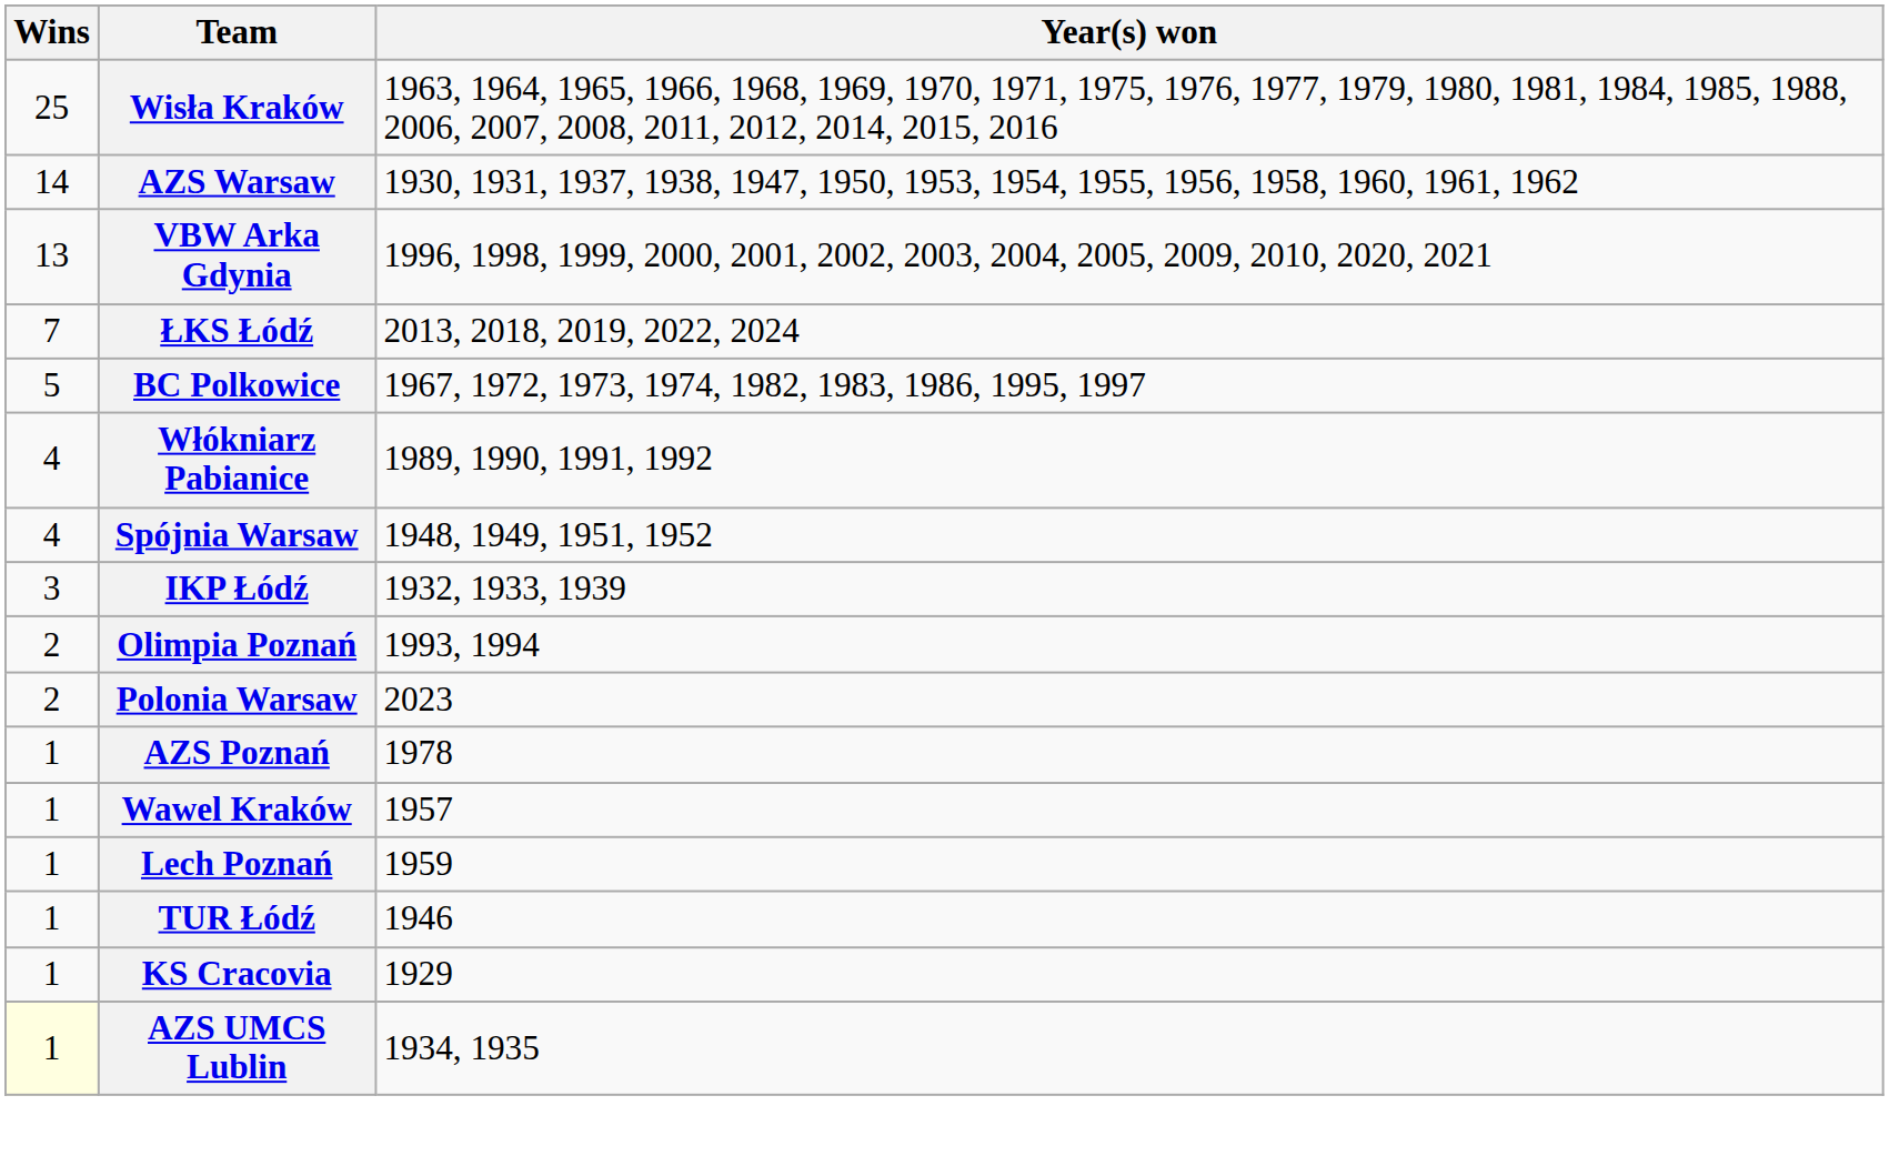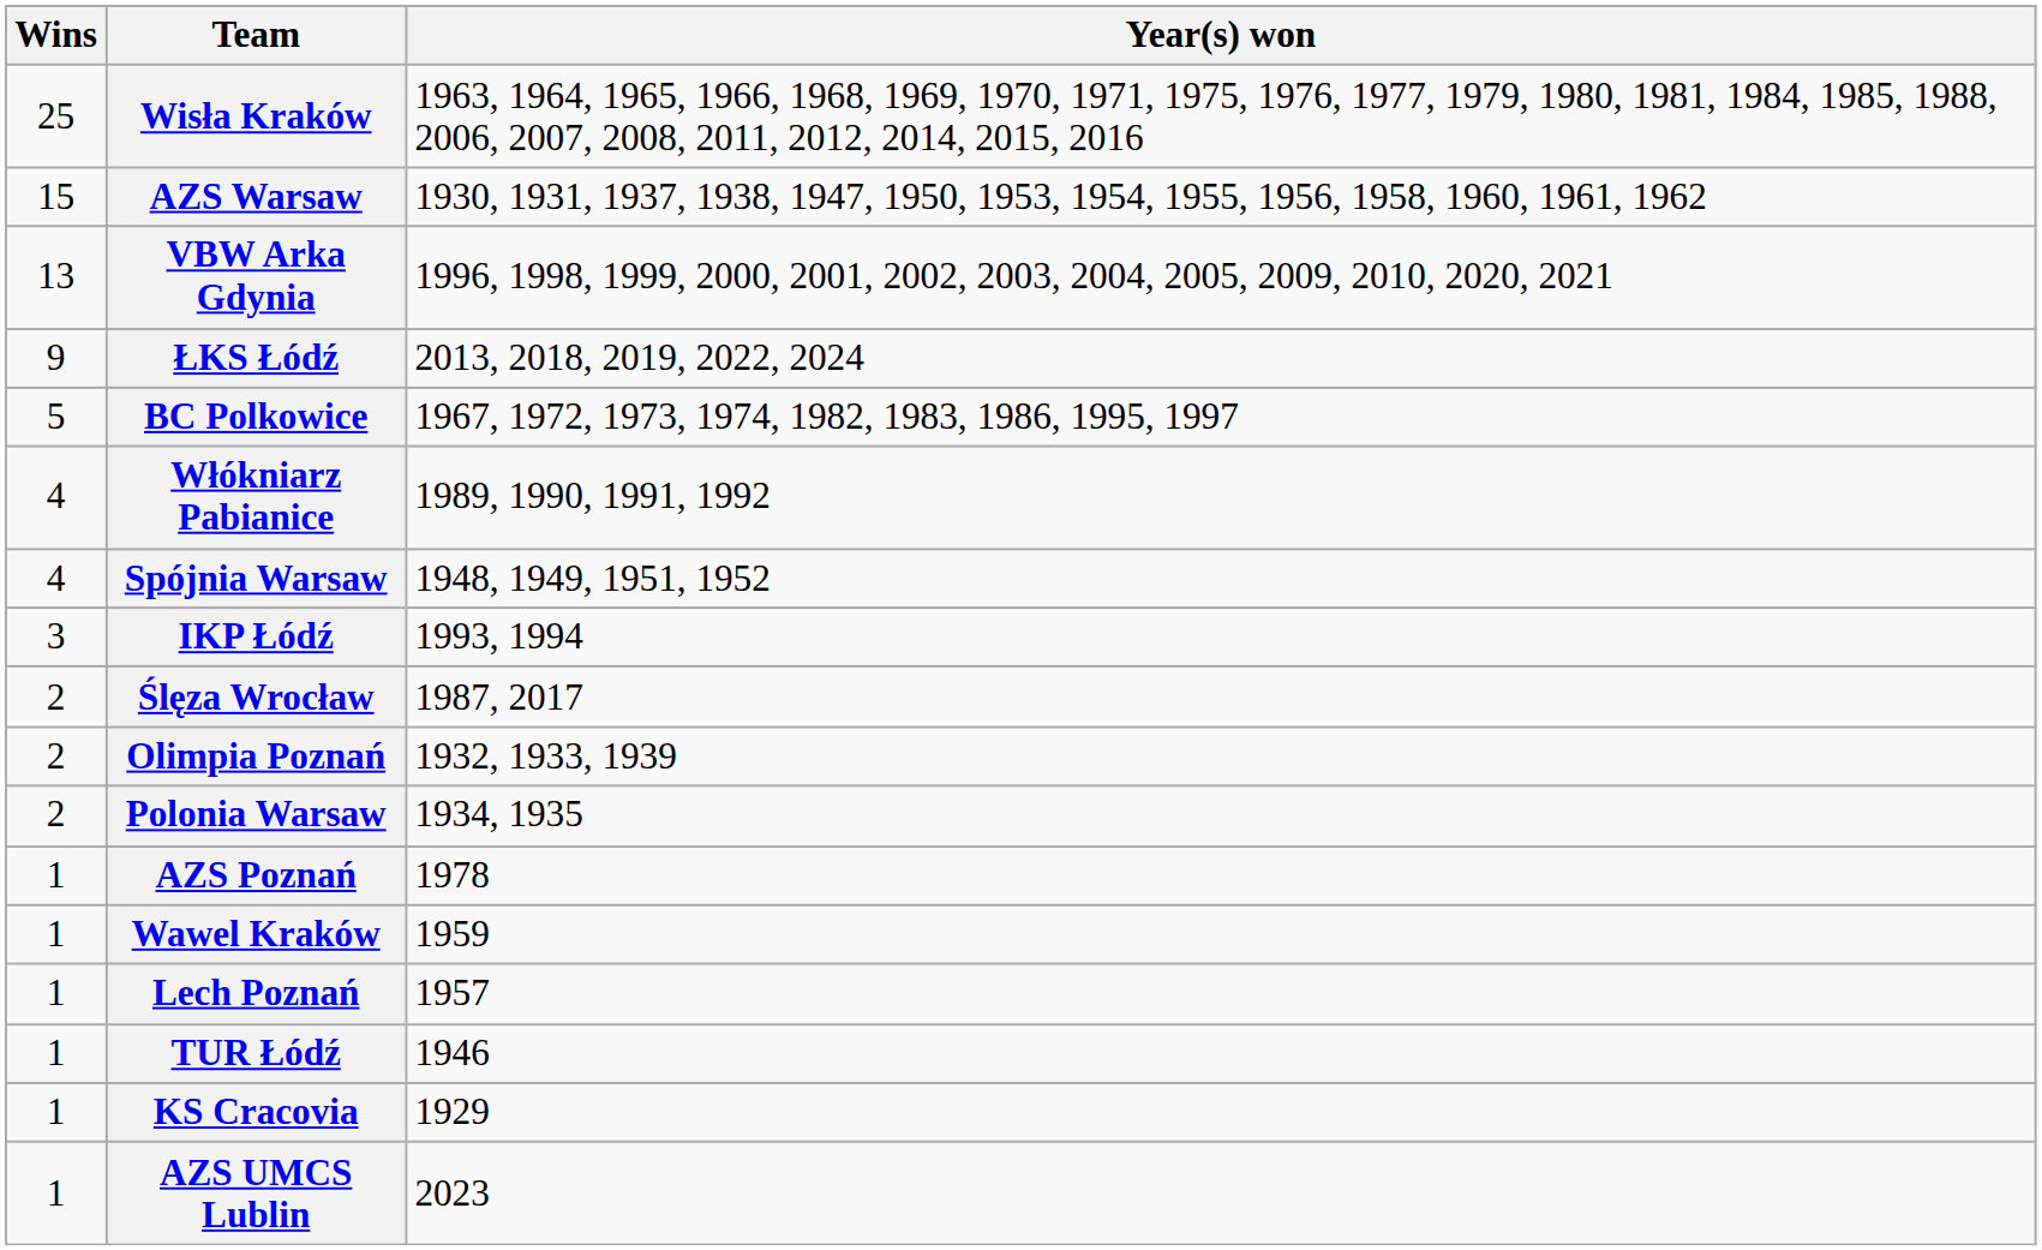AZS Warsaw | Wins: 14 -> 15
ŁKS Łódź | Wins: 7 -> 9
IKP Łódź | Year(s) won: 1932, 1933, 1939 -> 1993, 1994
+ row: 2 | Ślęza Wrocław | 1987, 2017
Olimpia Poznań | Year(s) won: 1993, 1994 -> 1932, 1933, 1939
Polonia Warsaw | Year(s) won: 2023 -> 1934, 1935
Wawel Kraków | Year(s) won: 1957 -> 1959
Lech Poznań | Year(s) won: 1959 -> 1957
AZS UMCS Lublin | Wins: lightyellow background -> no background
AZS UMCS Lublin | Year(s) won: 1934, 1935 -> 2023
